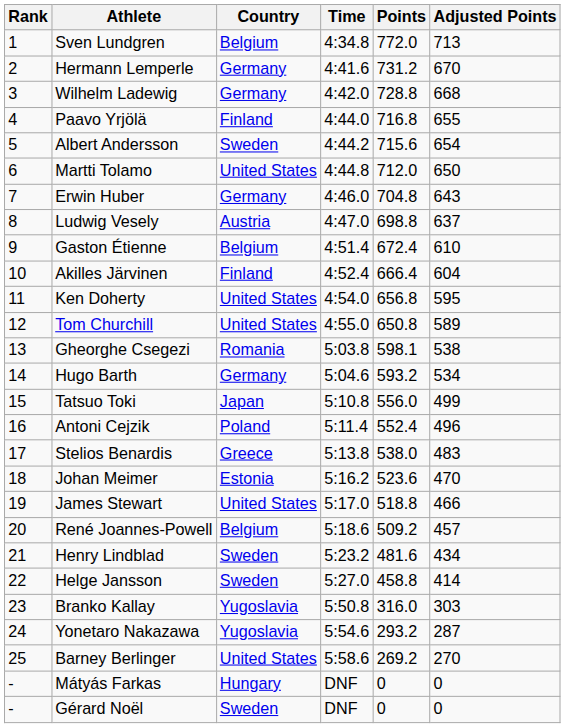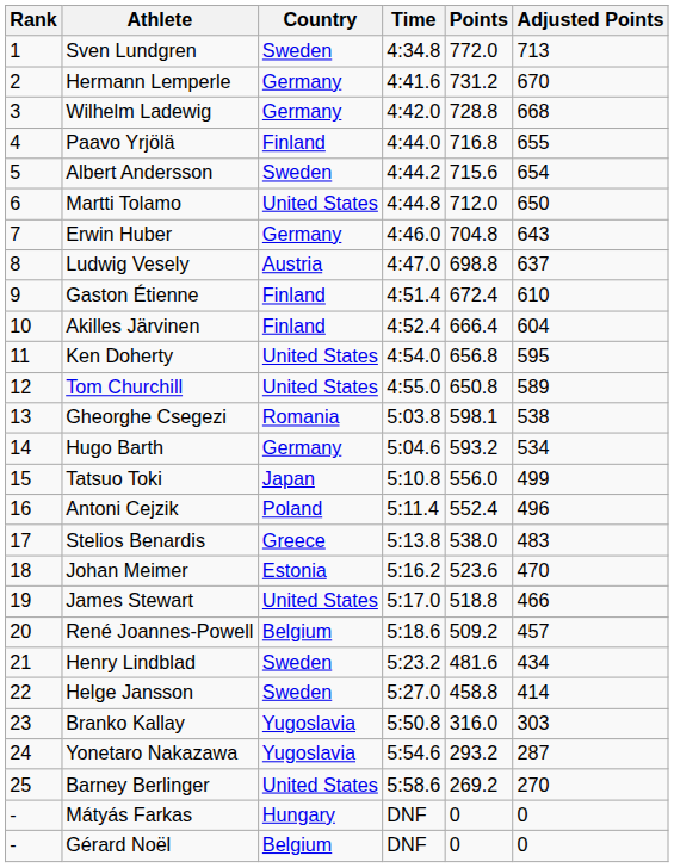Sven Lundgren | Country: Belgium -> Sweden
Gaston Étienne | Country: Belgium -> Finland
Gérard Noël | Country: Sweden -> Belgium
